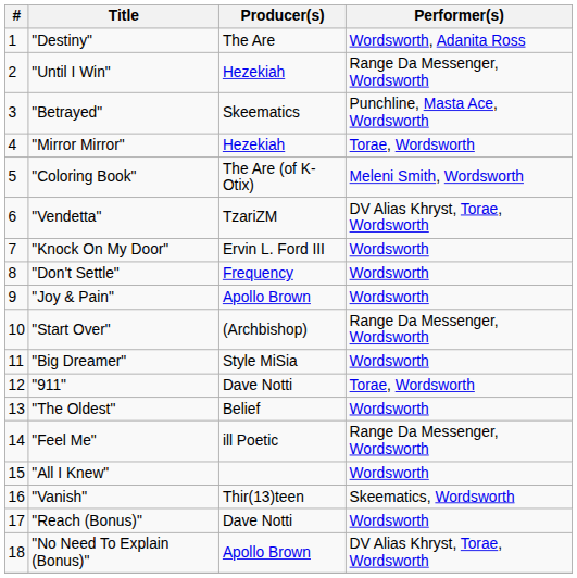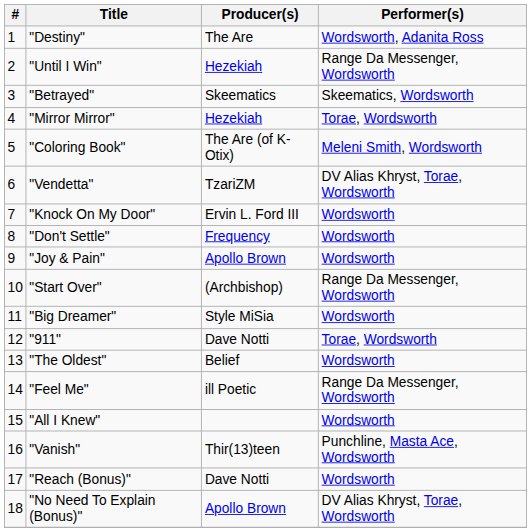"Betrayed" | Performer(s): Punchline, Masta Ace, Wordsworth -> Skeematics, Wordsworth
"Vanish" | Performer(s): Skeematics, Wordsworth -> Punchline, Masta Ace, Wordsworth
